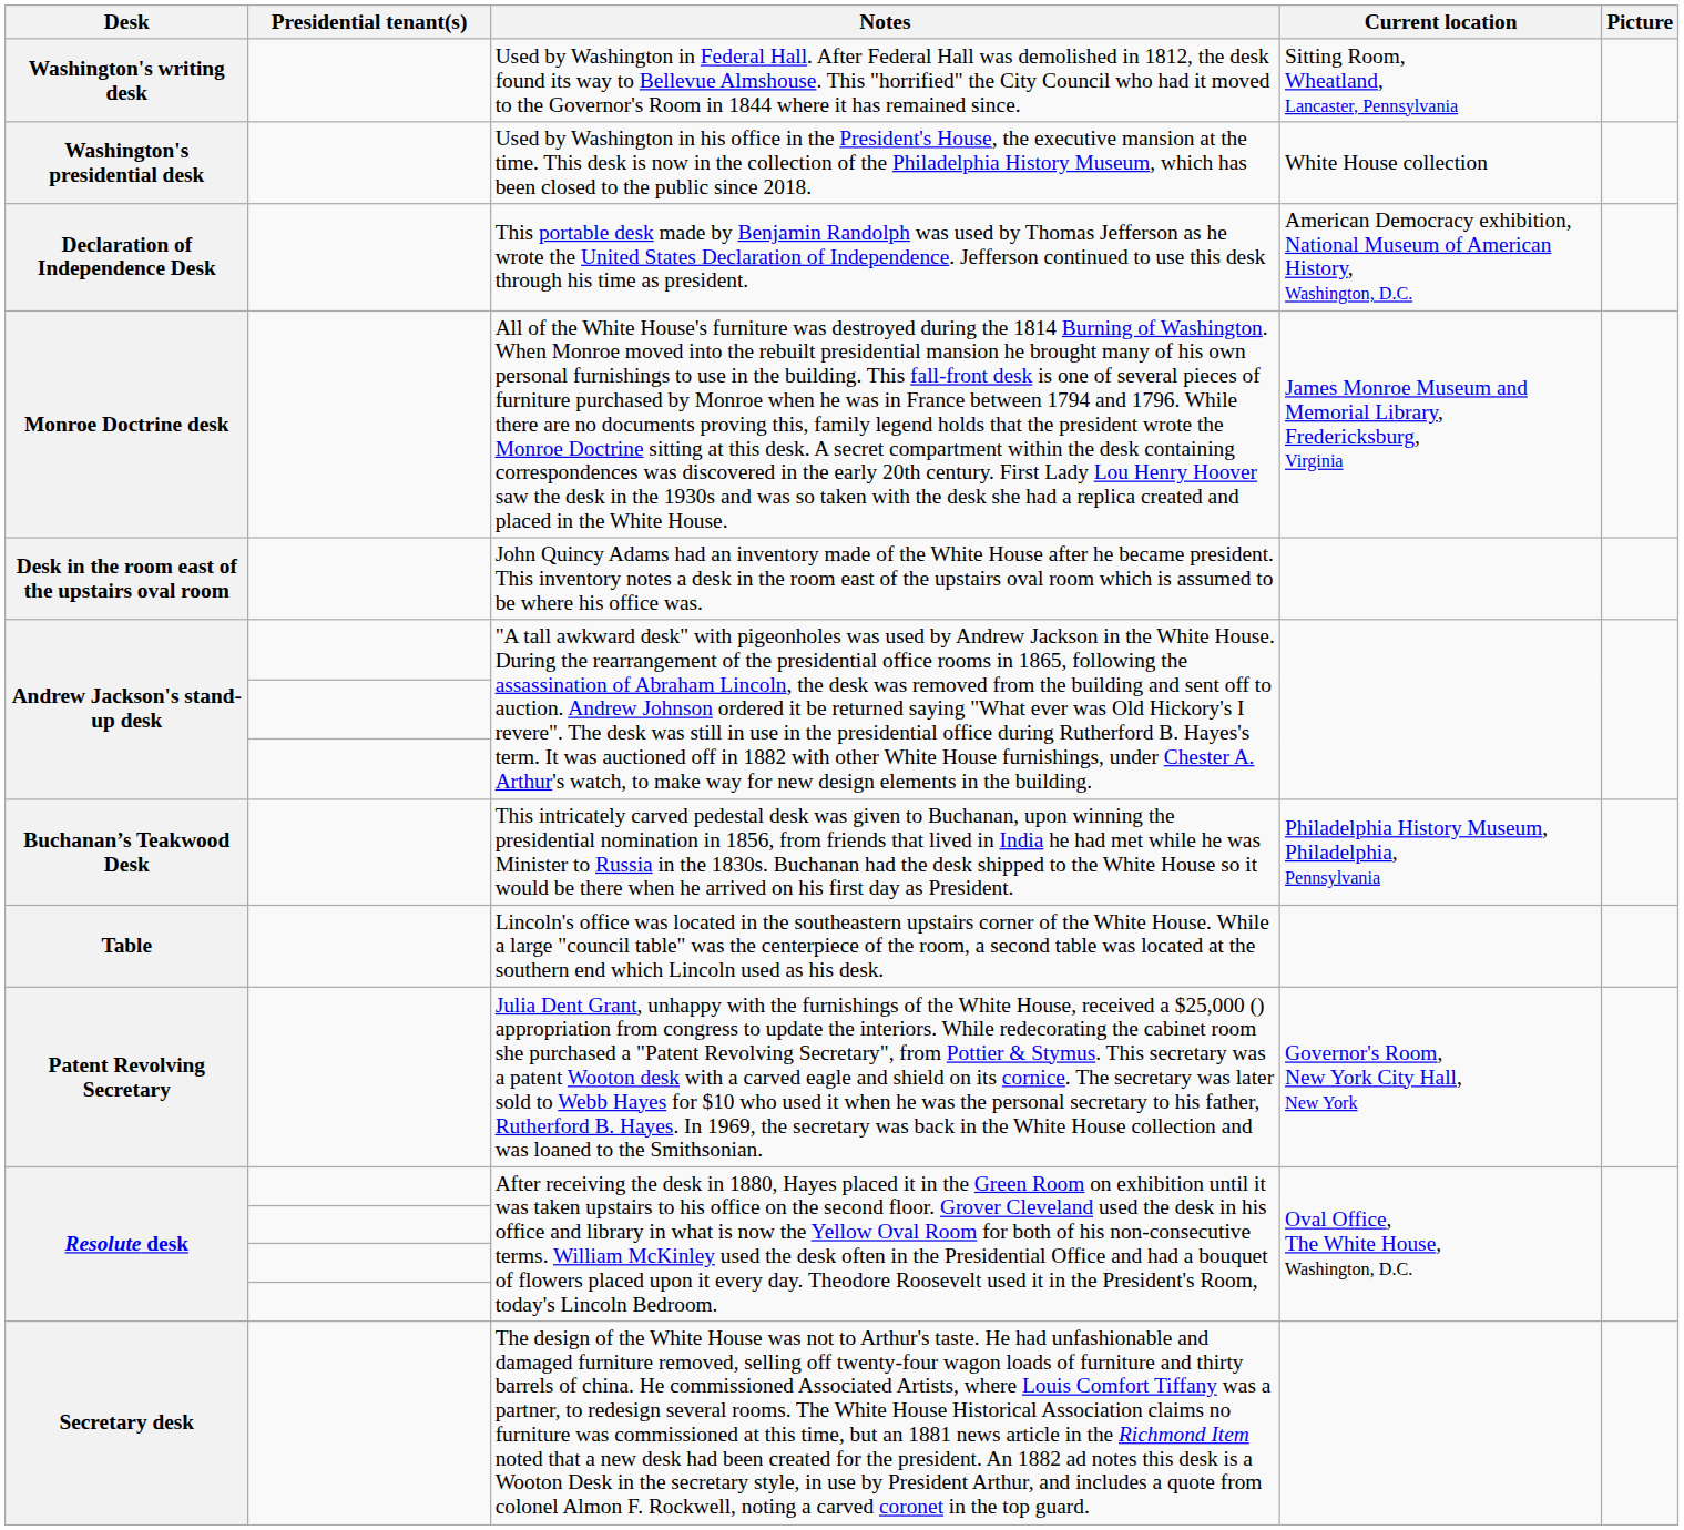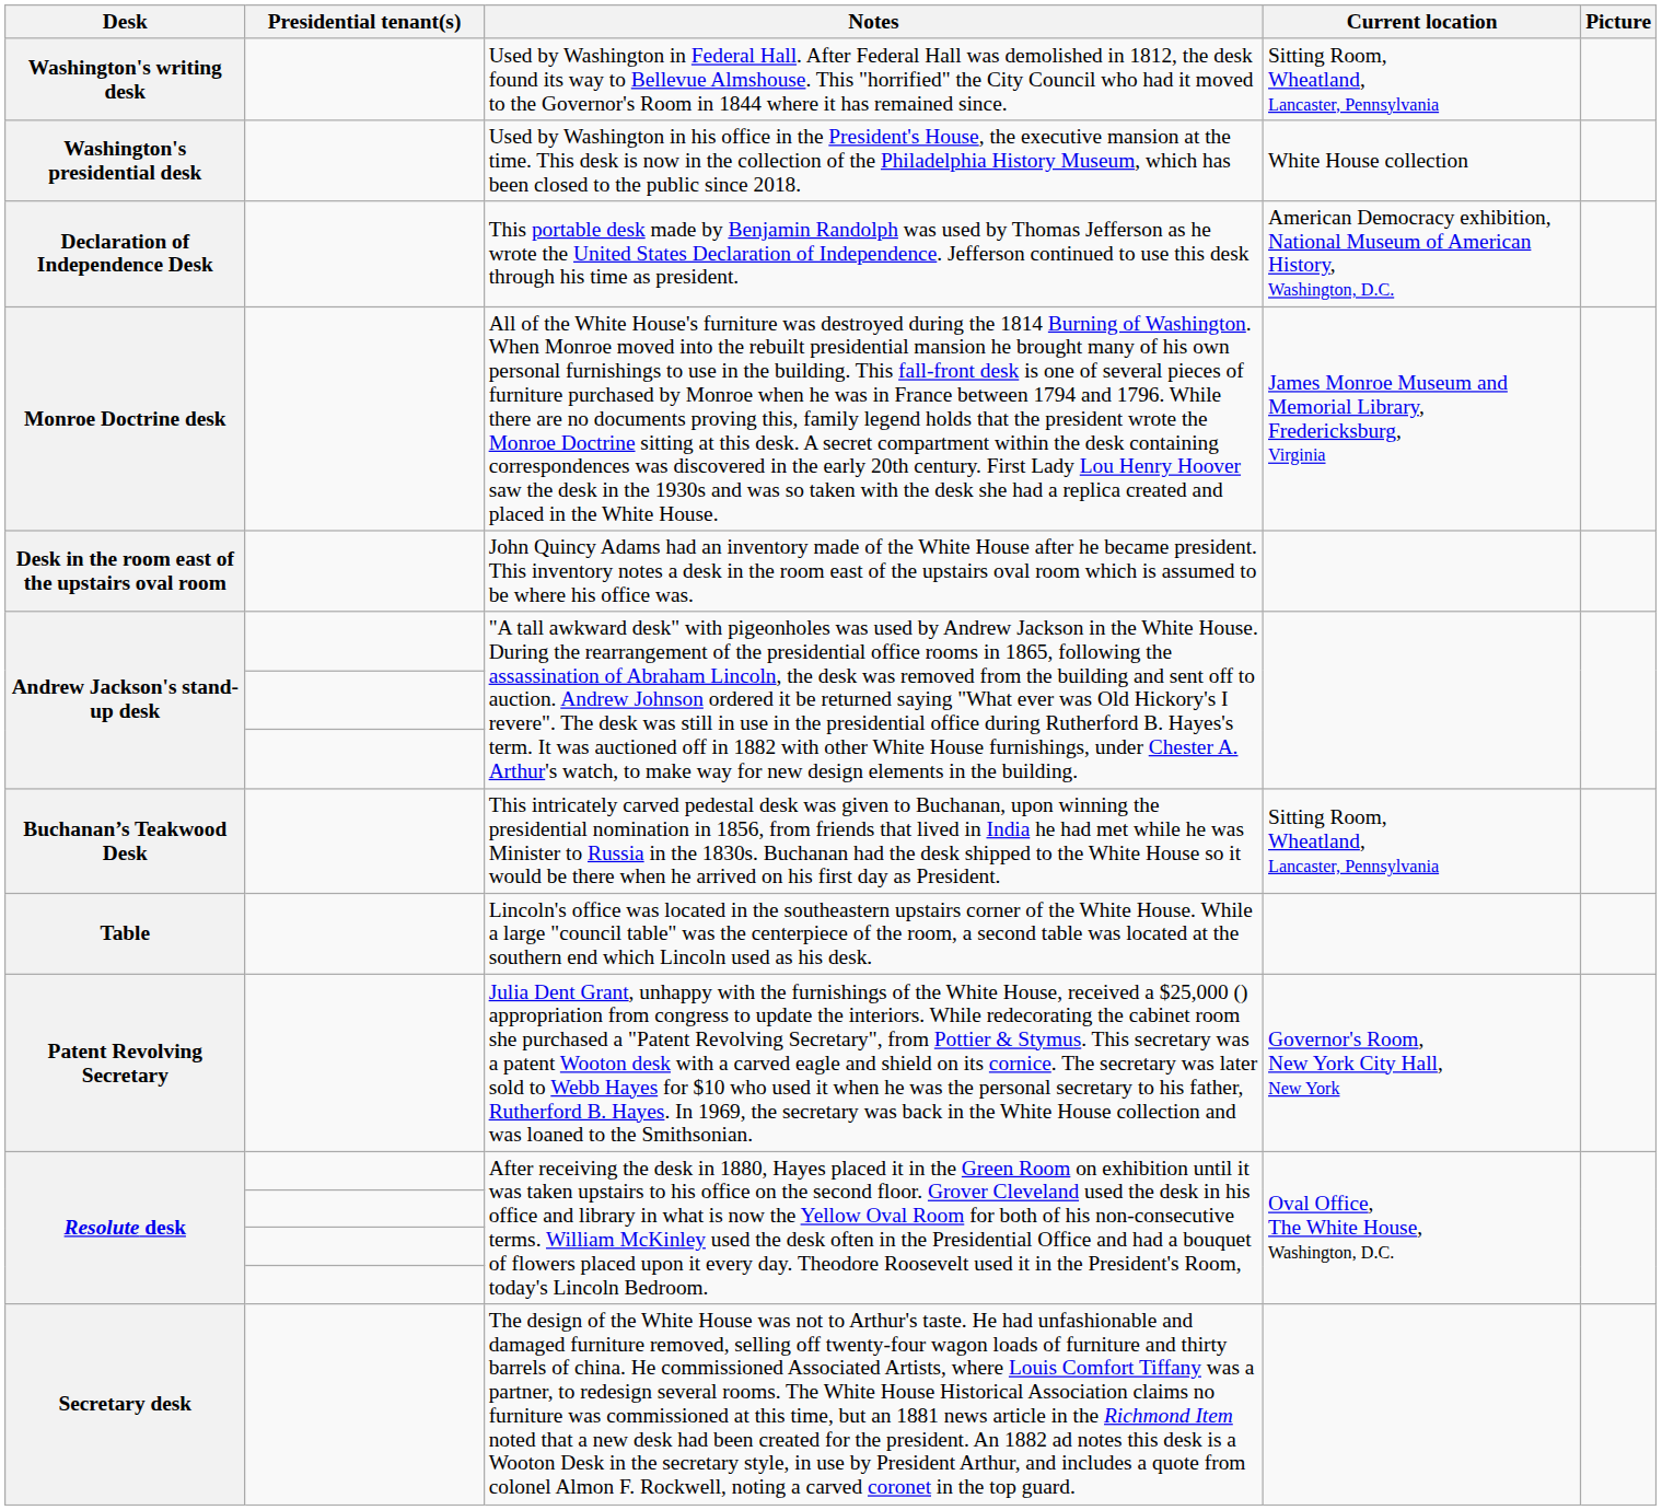Buchanan’s Teakwood Desk | Current location: Philadelphia History Museum, Philadelphia, Pennsylvania -> Sitting Room, Wheatland, Lancaster, Pennsylvania
